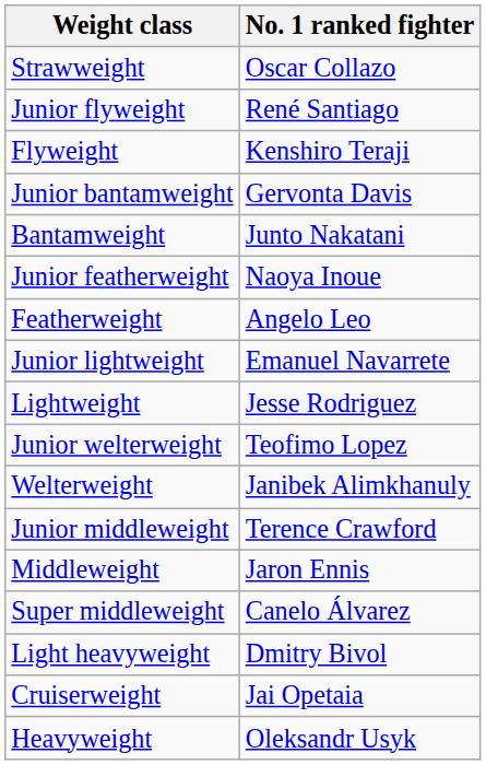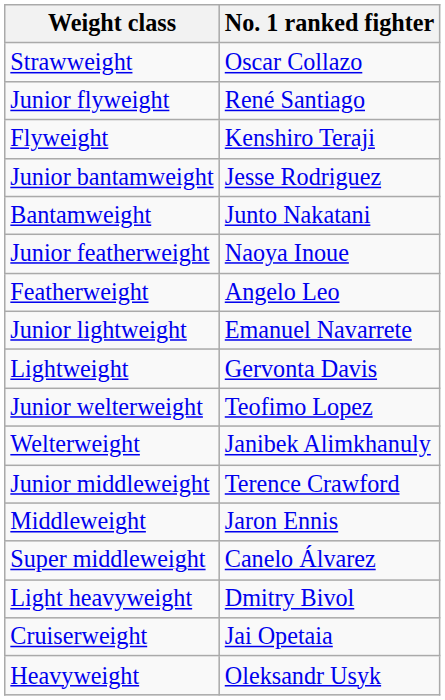Junior bantamweight | No. 1 ranked fighter: Gervonta Davis -> Jesse Rodriguez
Lightweight | No. 1 ranked fighter: Jesse Rodriguez -> Gervonta Davis
